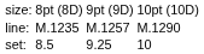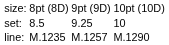rows swapped: set: <-> line:
